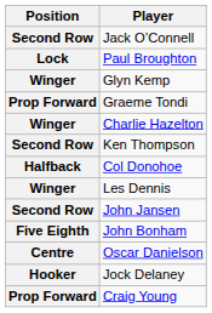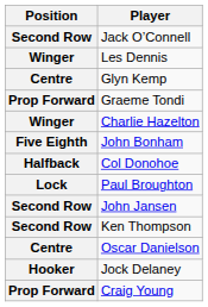rows swapped: Les Dennis <-> Paul Broughton
Glyn Kemp | Position: Winger -> Centre
rows swapped: John Bonham <-> Ken Thompson
